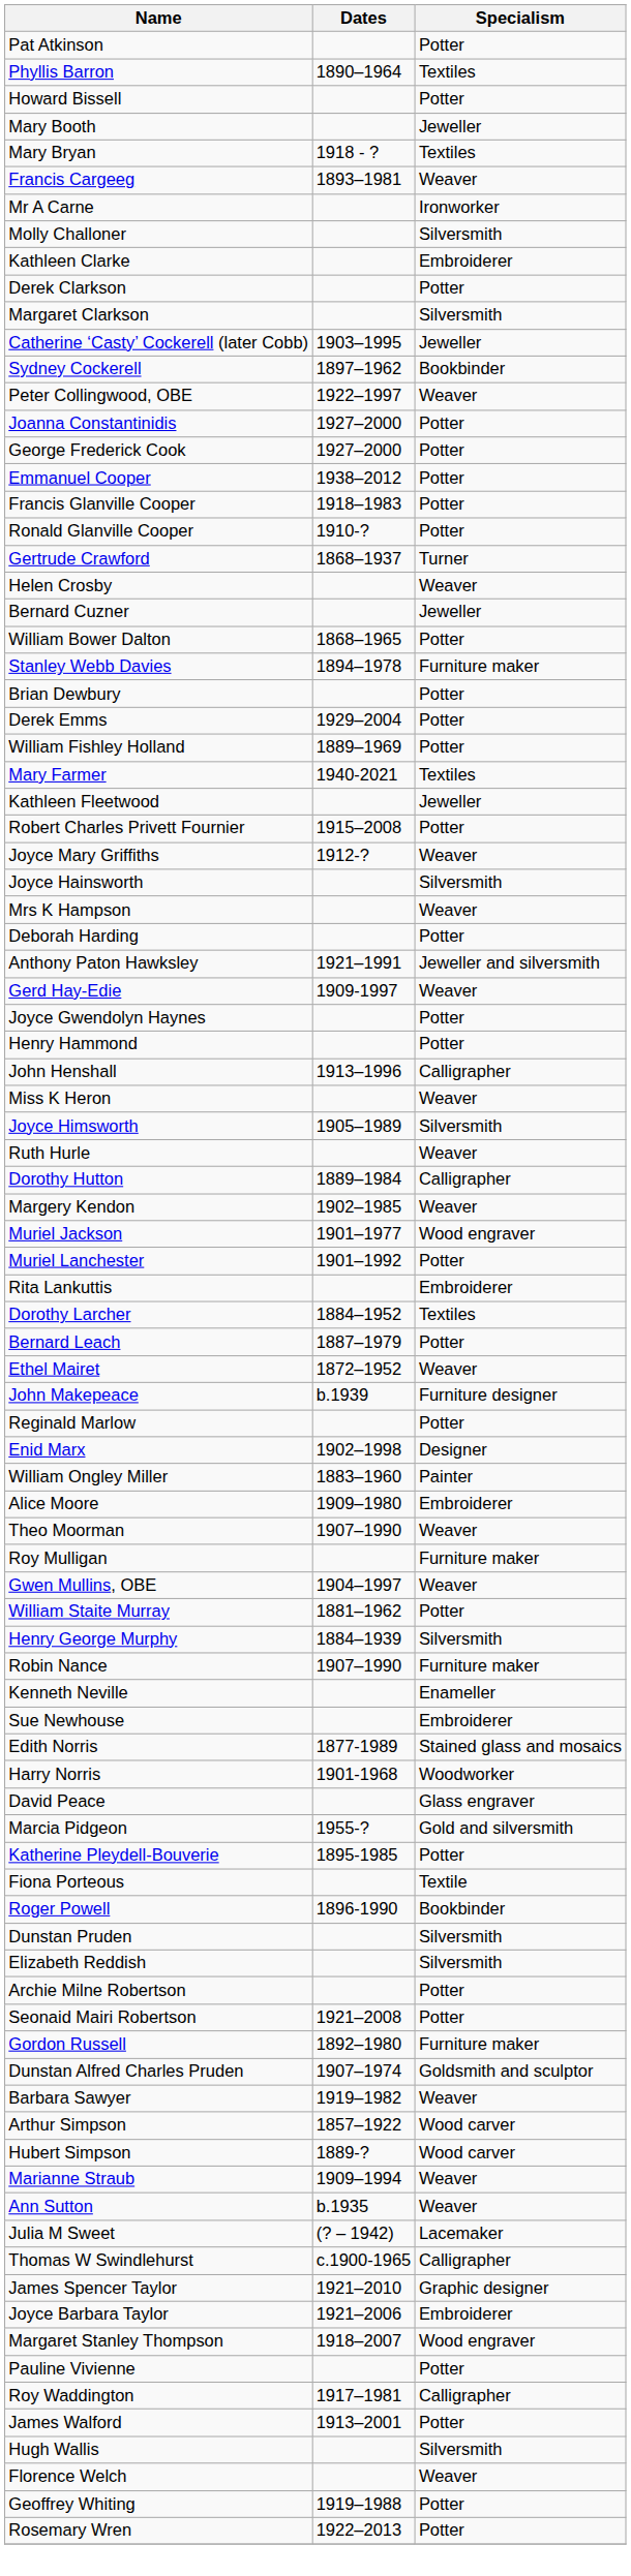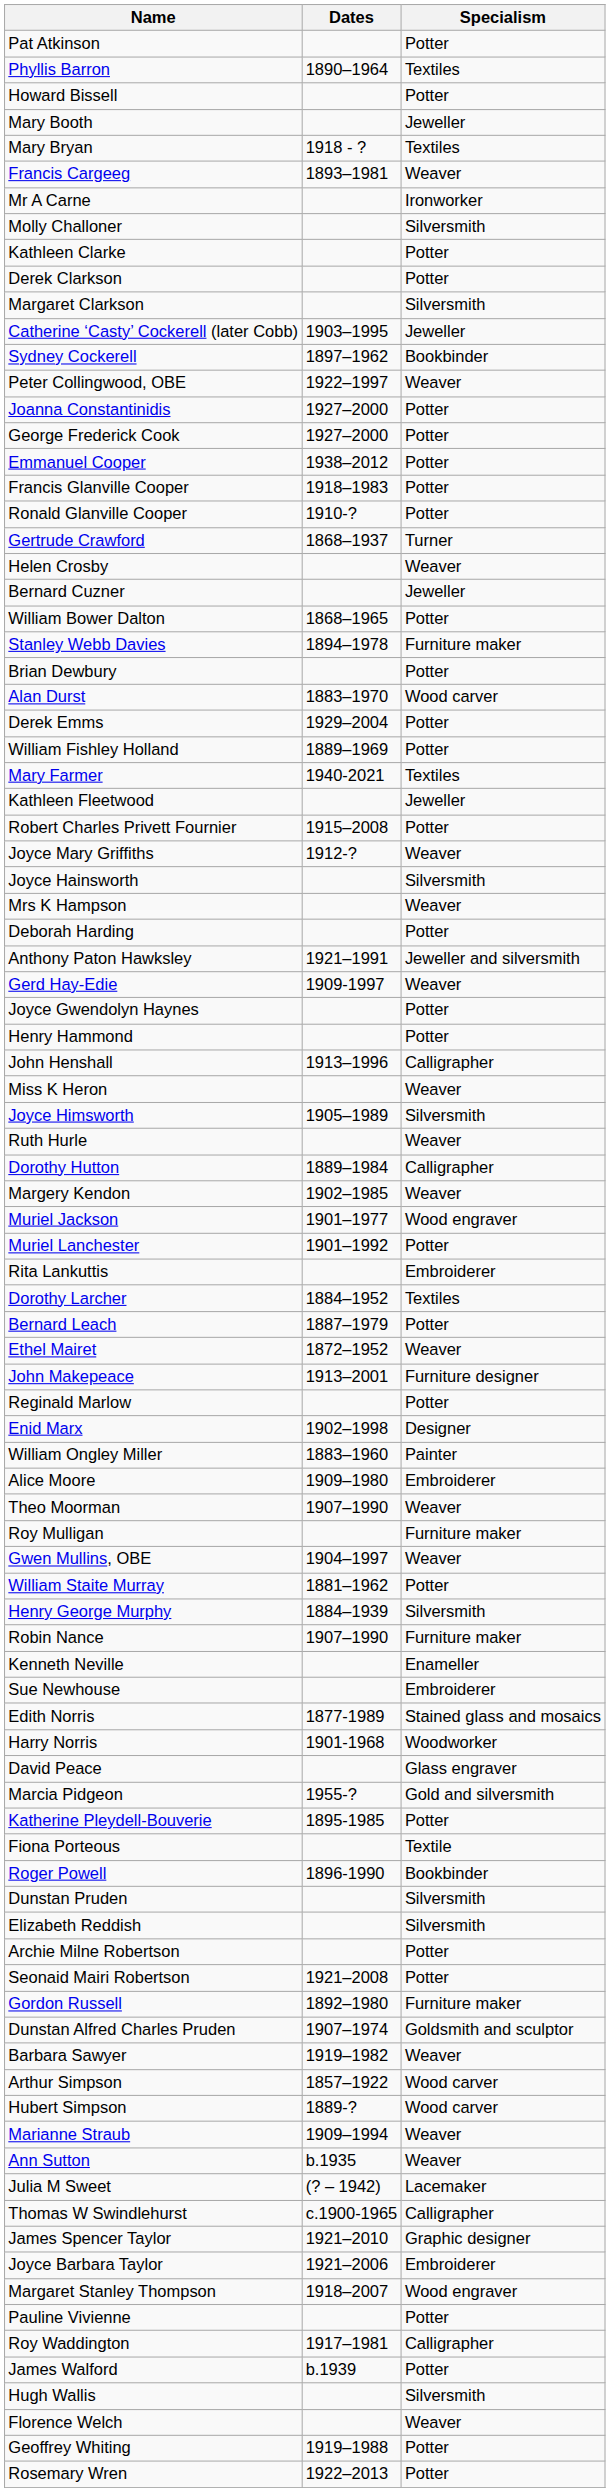Kathleen Clarke | Specialism: Embroiderer -> Potter
+ row: Alan Durst | 1883–1970 | Wood carver
John Makepeace | Dates: b.1939 -> 1913–2001
James Walford | Dates: 1913–2001 -> b.1939
